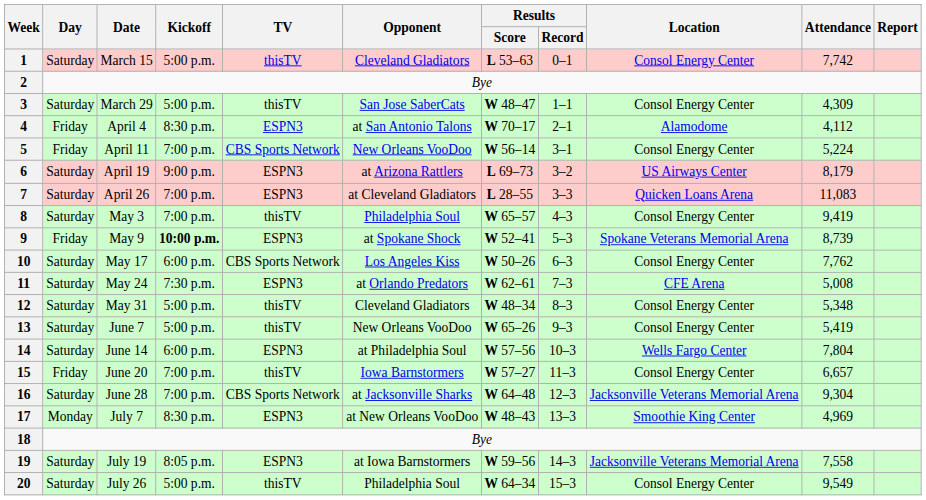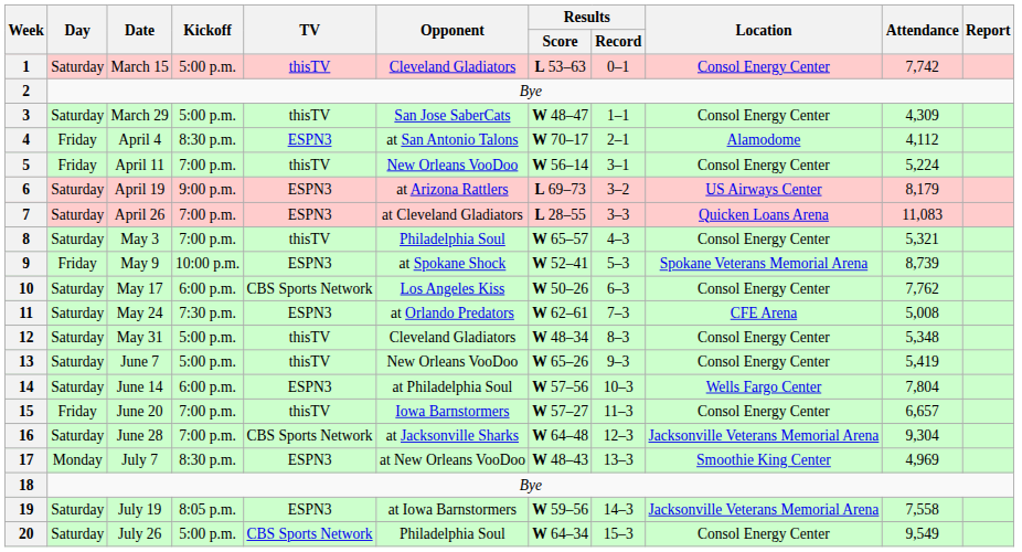5 | TV: CBS Sports Network -> thisTV
8 | Attendance: 9,419 -> 5,321
9 | Kickoff: bold -> normal
20 | TV: thisTV -> CBS Sports Network
